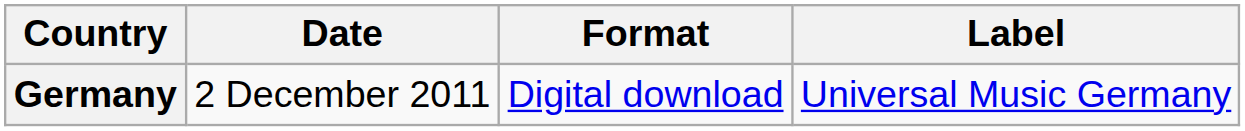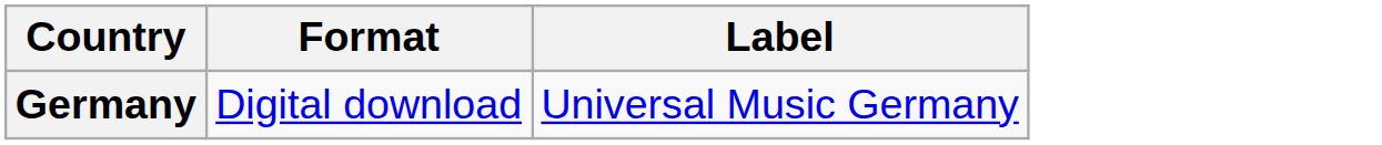- column: Date | 2 December 2011
